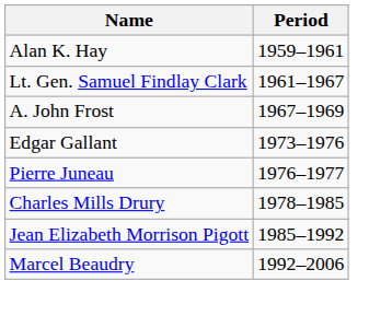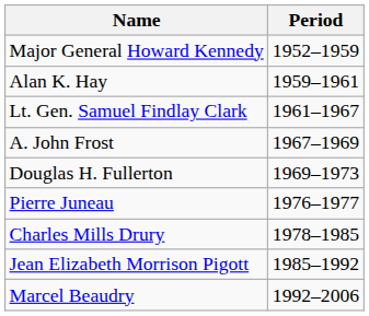+ row: Major General Howard Kennedy | 1952–1959
+ row: Douglas H. Fullerton | 1969–1973
- row: Edgar Gallant | 1973–1976
